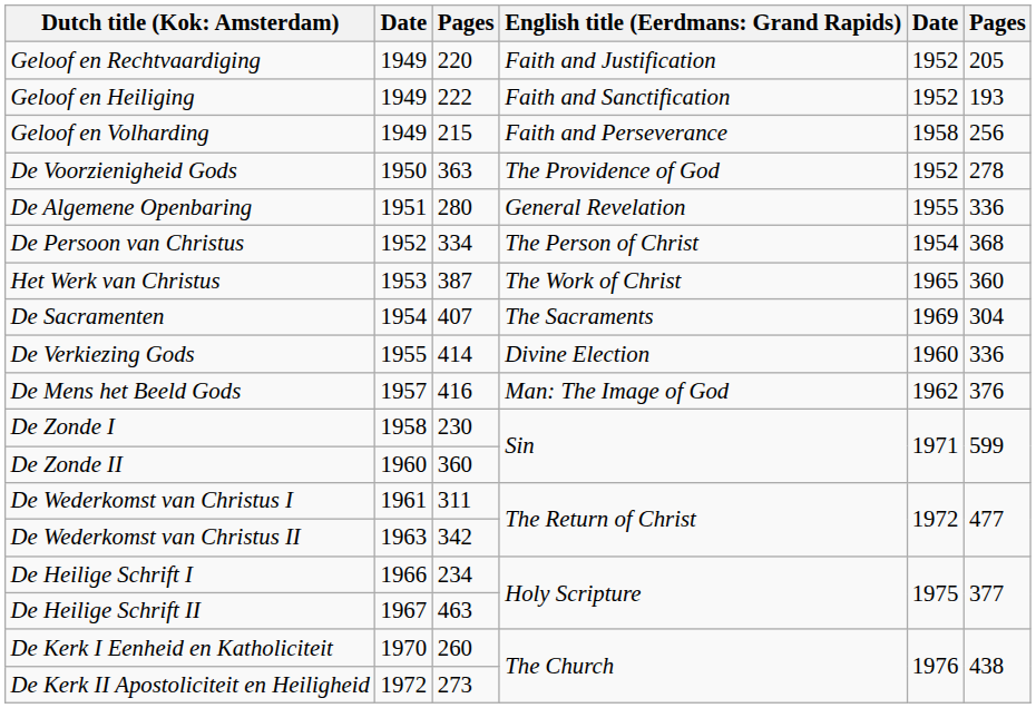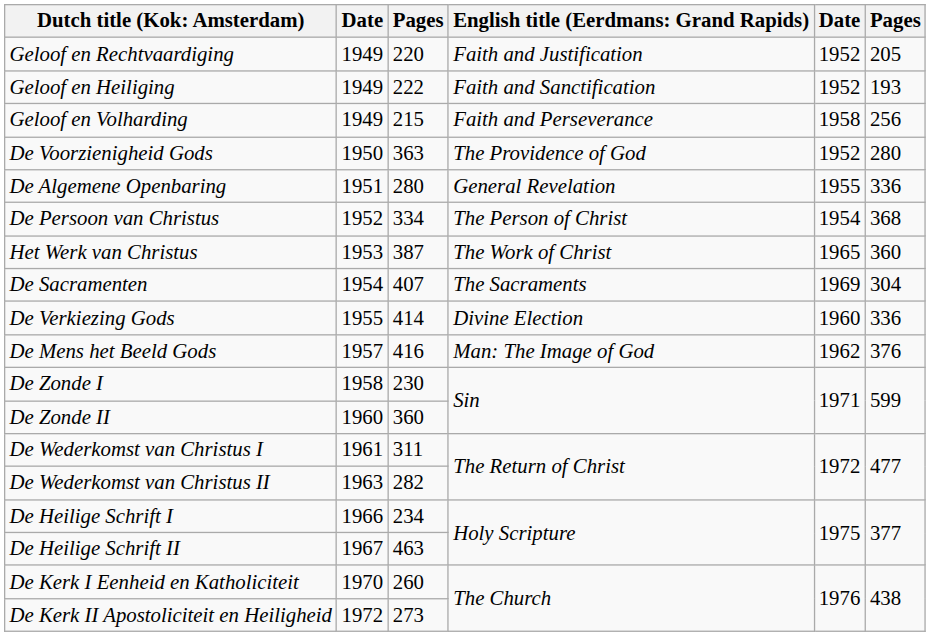De Voorzienigheid Gods | column 6: 278 -> 280
De Wederkomst van Christus II | column 3: 342 -> 282
